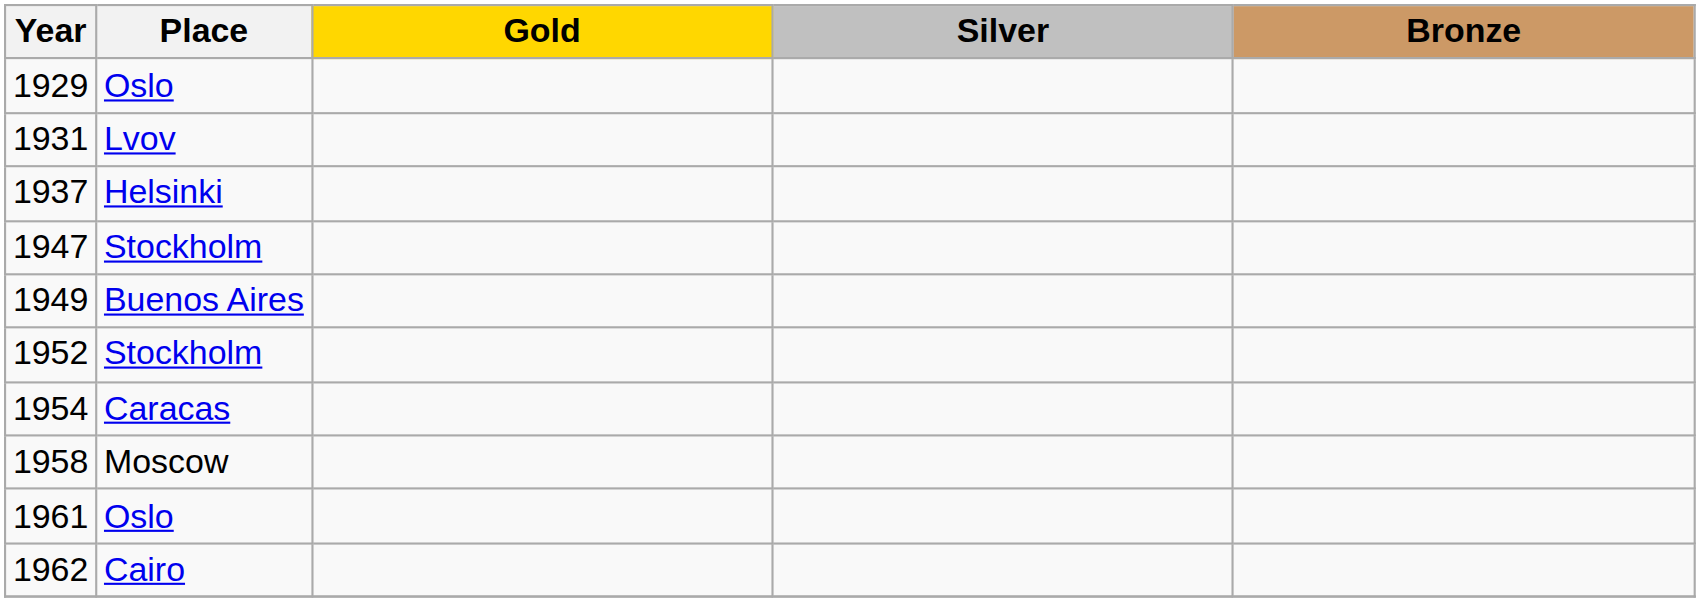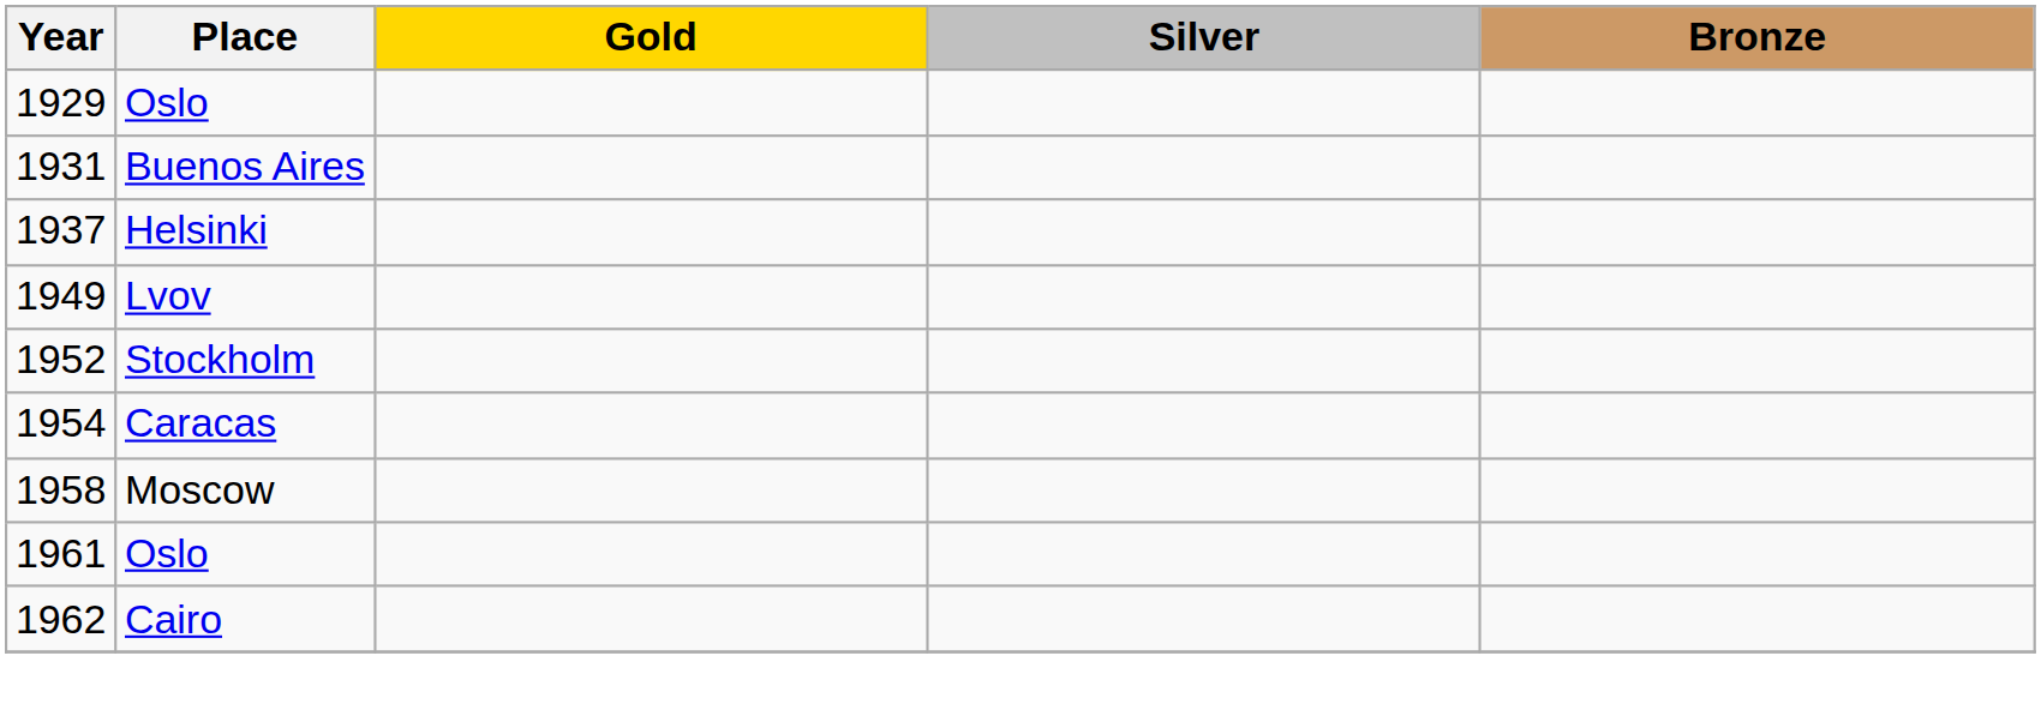1931 | Place: Lvov -> Buenos Aires
- row: 1947 | Stockholm
1949 | Place: Buenos Aires -> Lvov
